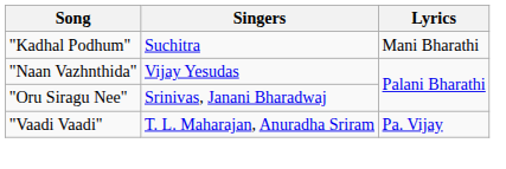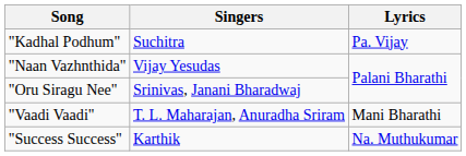"Kadhal Podhum" | Lyrics: Mani Bharathi -> Pa. Vijay
"Vaadi Vaadi" | Lyrics: Pa. Vijay -> Mani Bharathi
+ row: "Success Success" | Karthik | Na. Muthukumar
